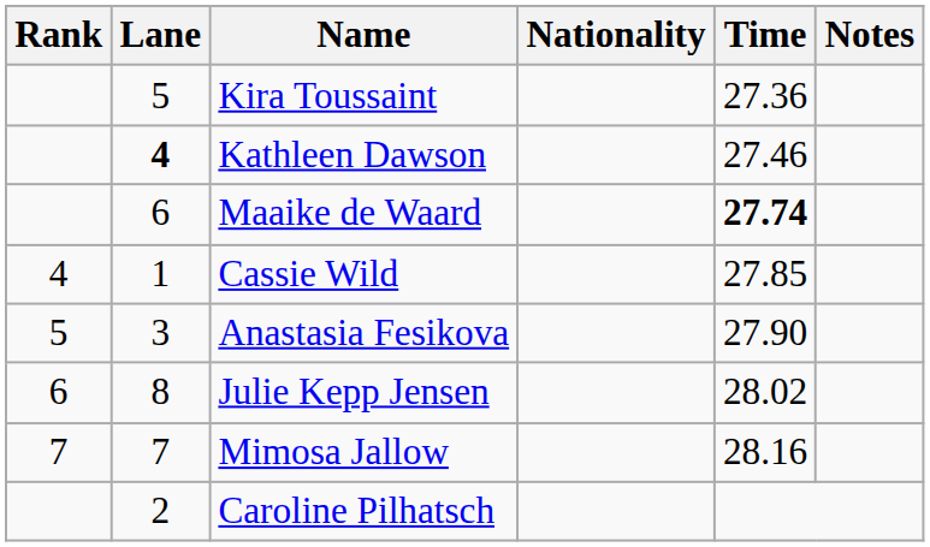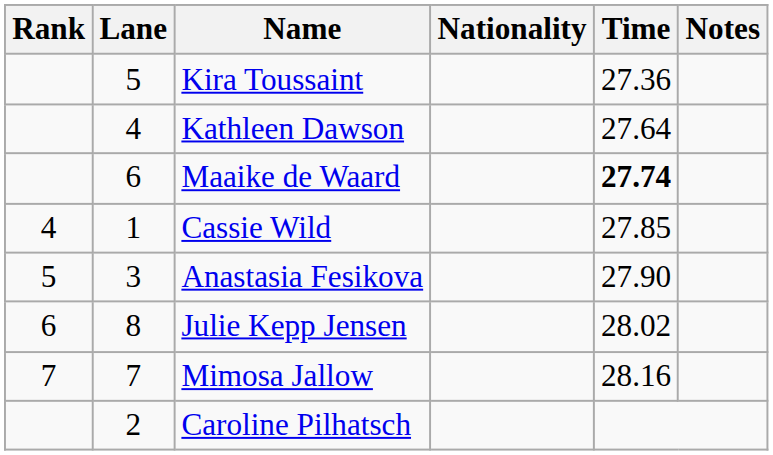Kathleen Dawson | Lane: bold -> normal
Kathleen Dawson | Time: 27.46 -> 27.64
